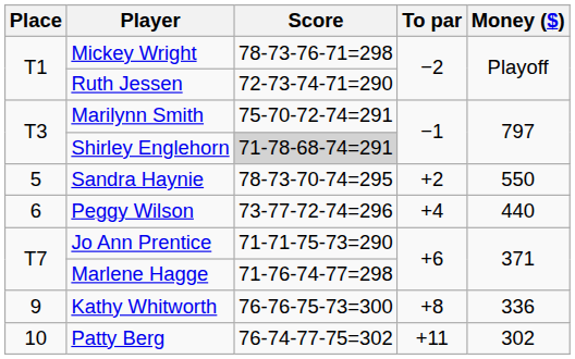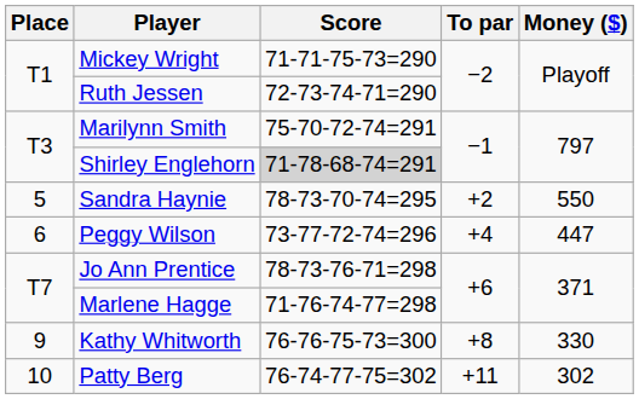Mickey Wright | Score: 78-73-76-71=298 -> 71-71-75-73=290
Peggy Wilson | Money ($): 440 -> 447
Jo Ann Prentice | Score: 71-71-75-73=290 -> 78-73-76-71=298
Kathy Whitworth | Money ($): 336 -> 330
